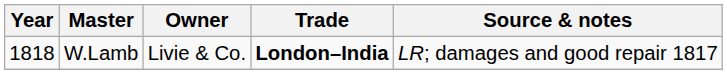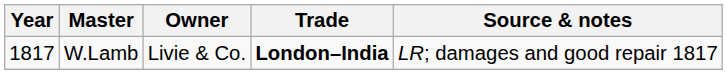W.Lamb | Year: 1818 -> 1817
